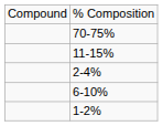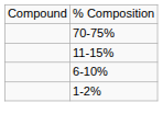- row: 2-4%
